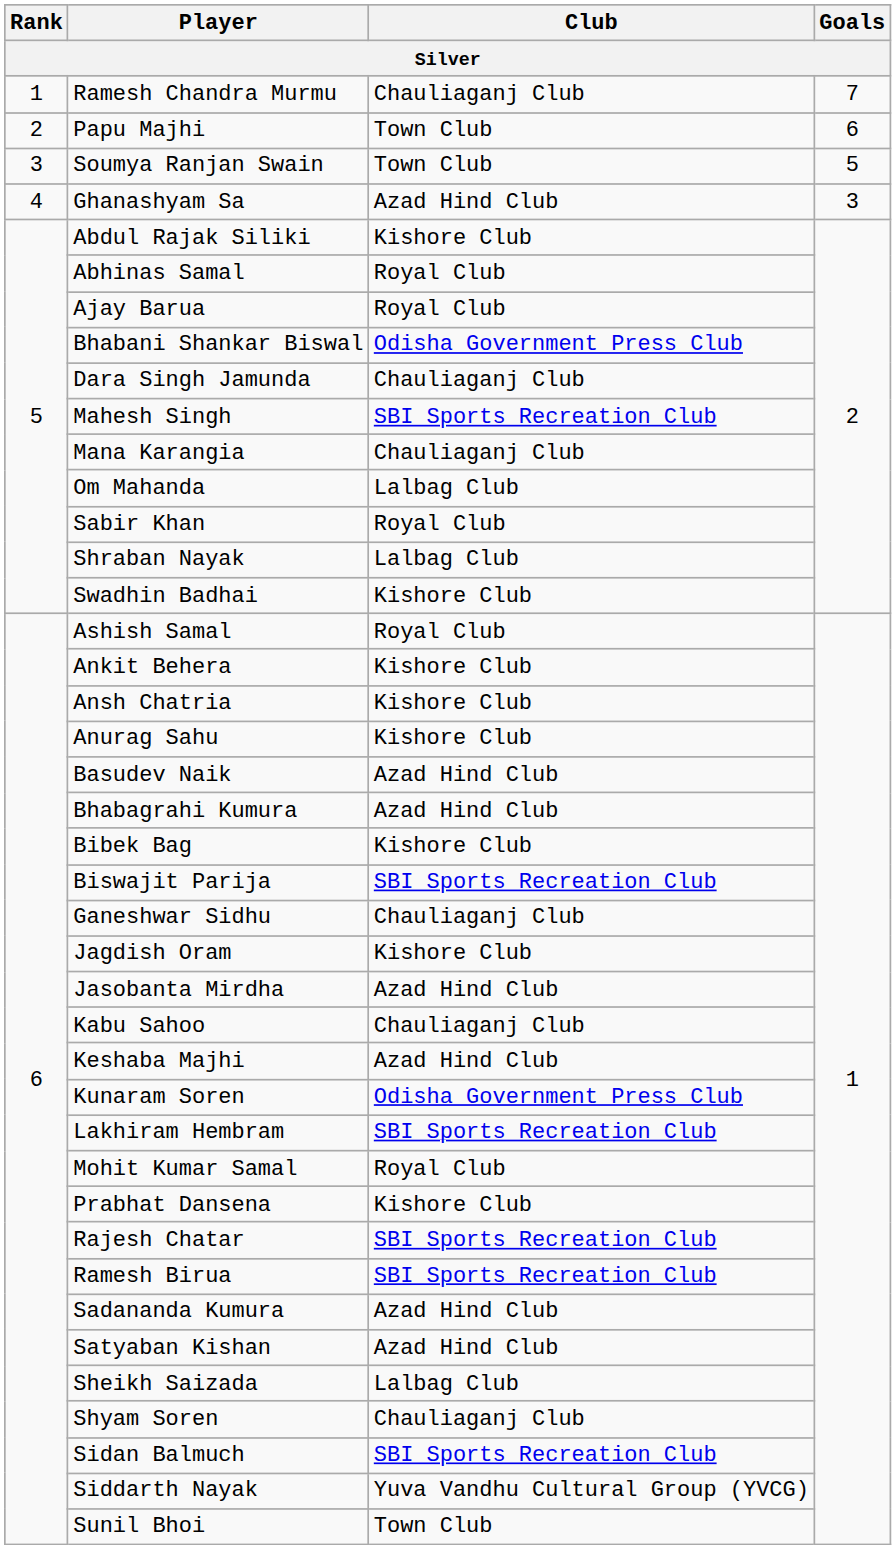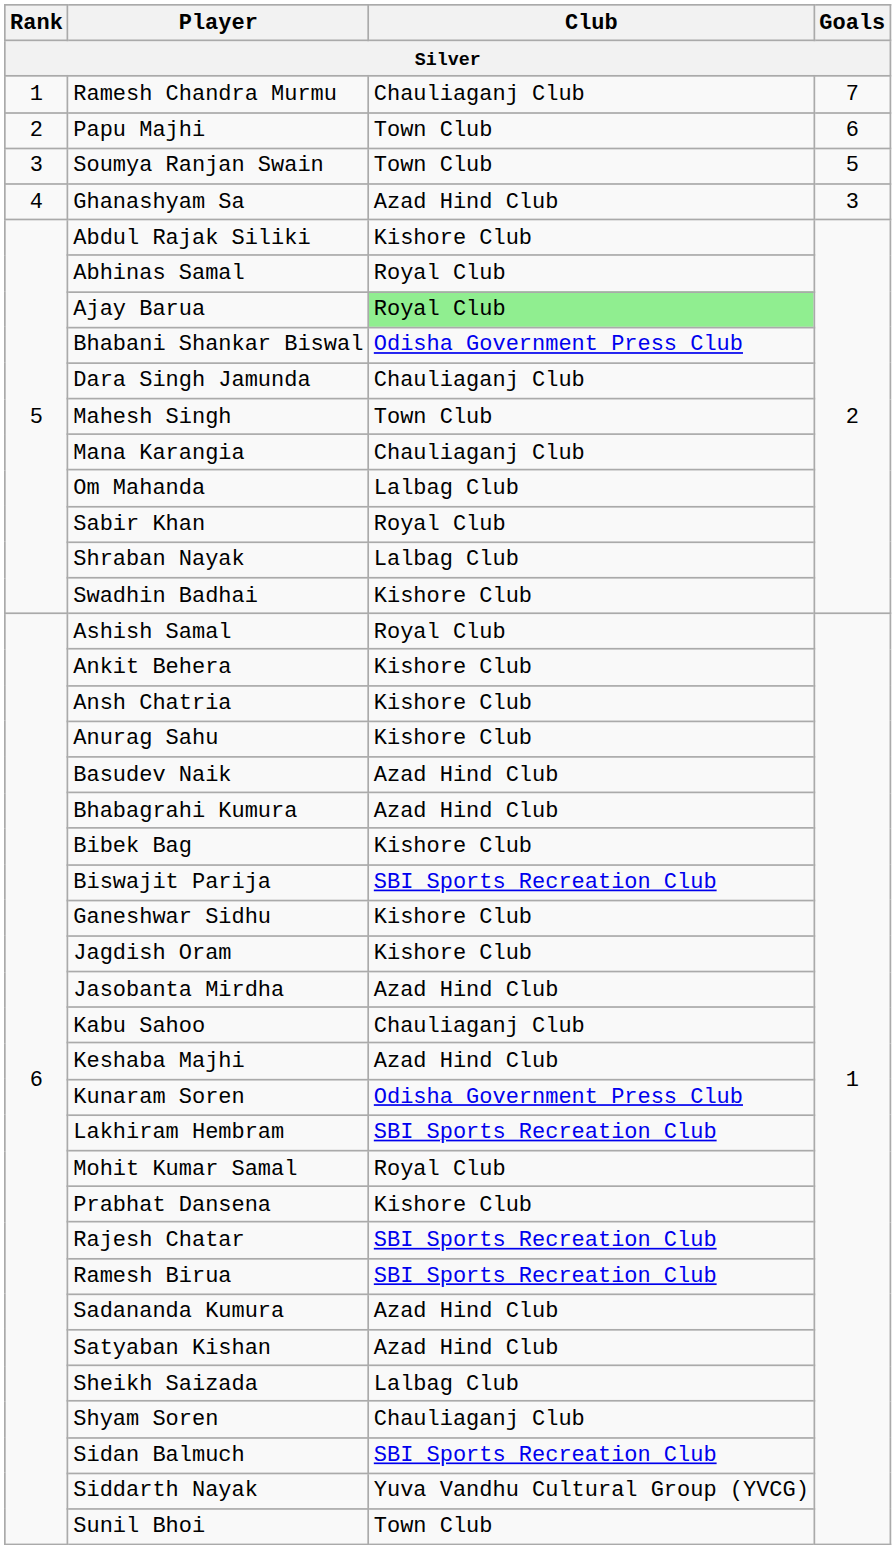Ajay Barua | Club: no background -> lightgreen background
Mahesh Singh | Club: SBI Sports Recreation Club -> Town Club
Ganeshwar Sidhu | Club: Chauliaganj Club -> Kishore Club
